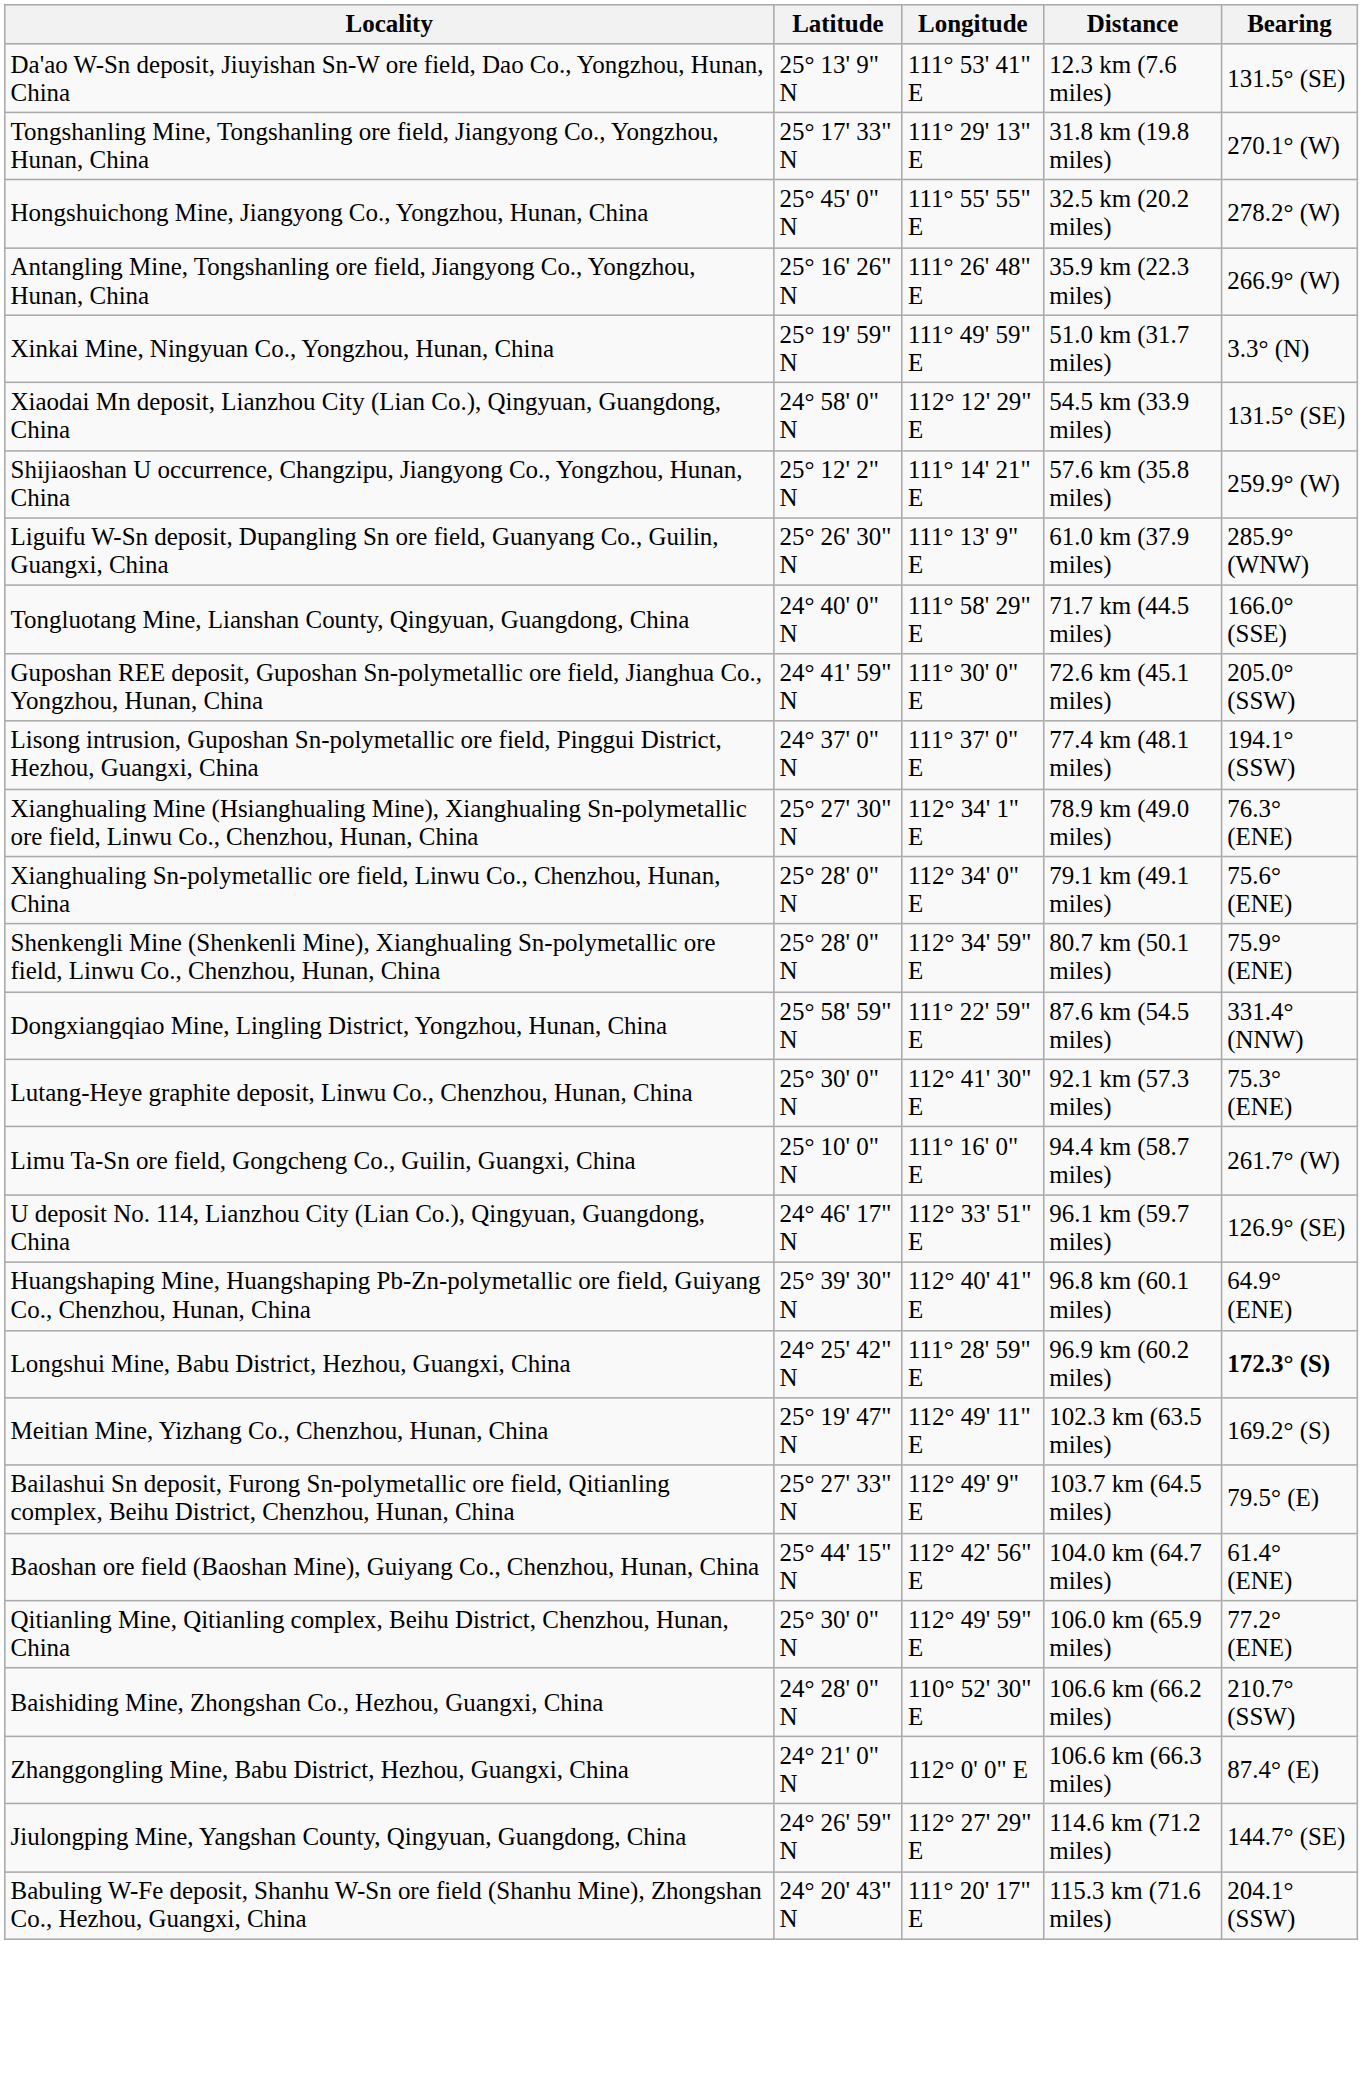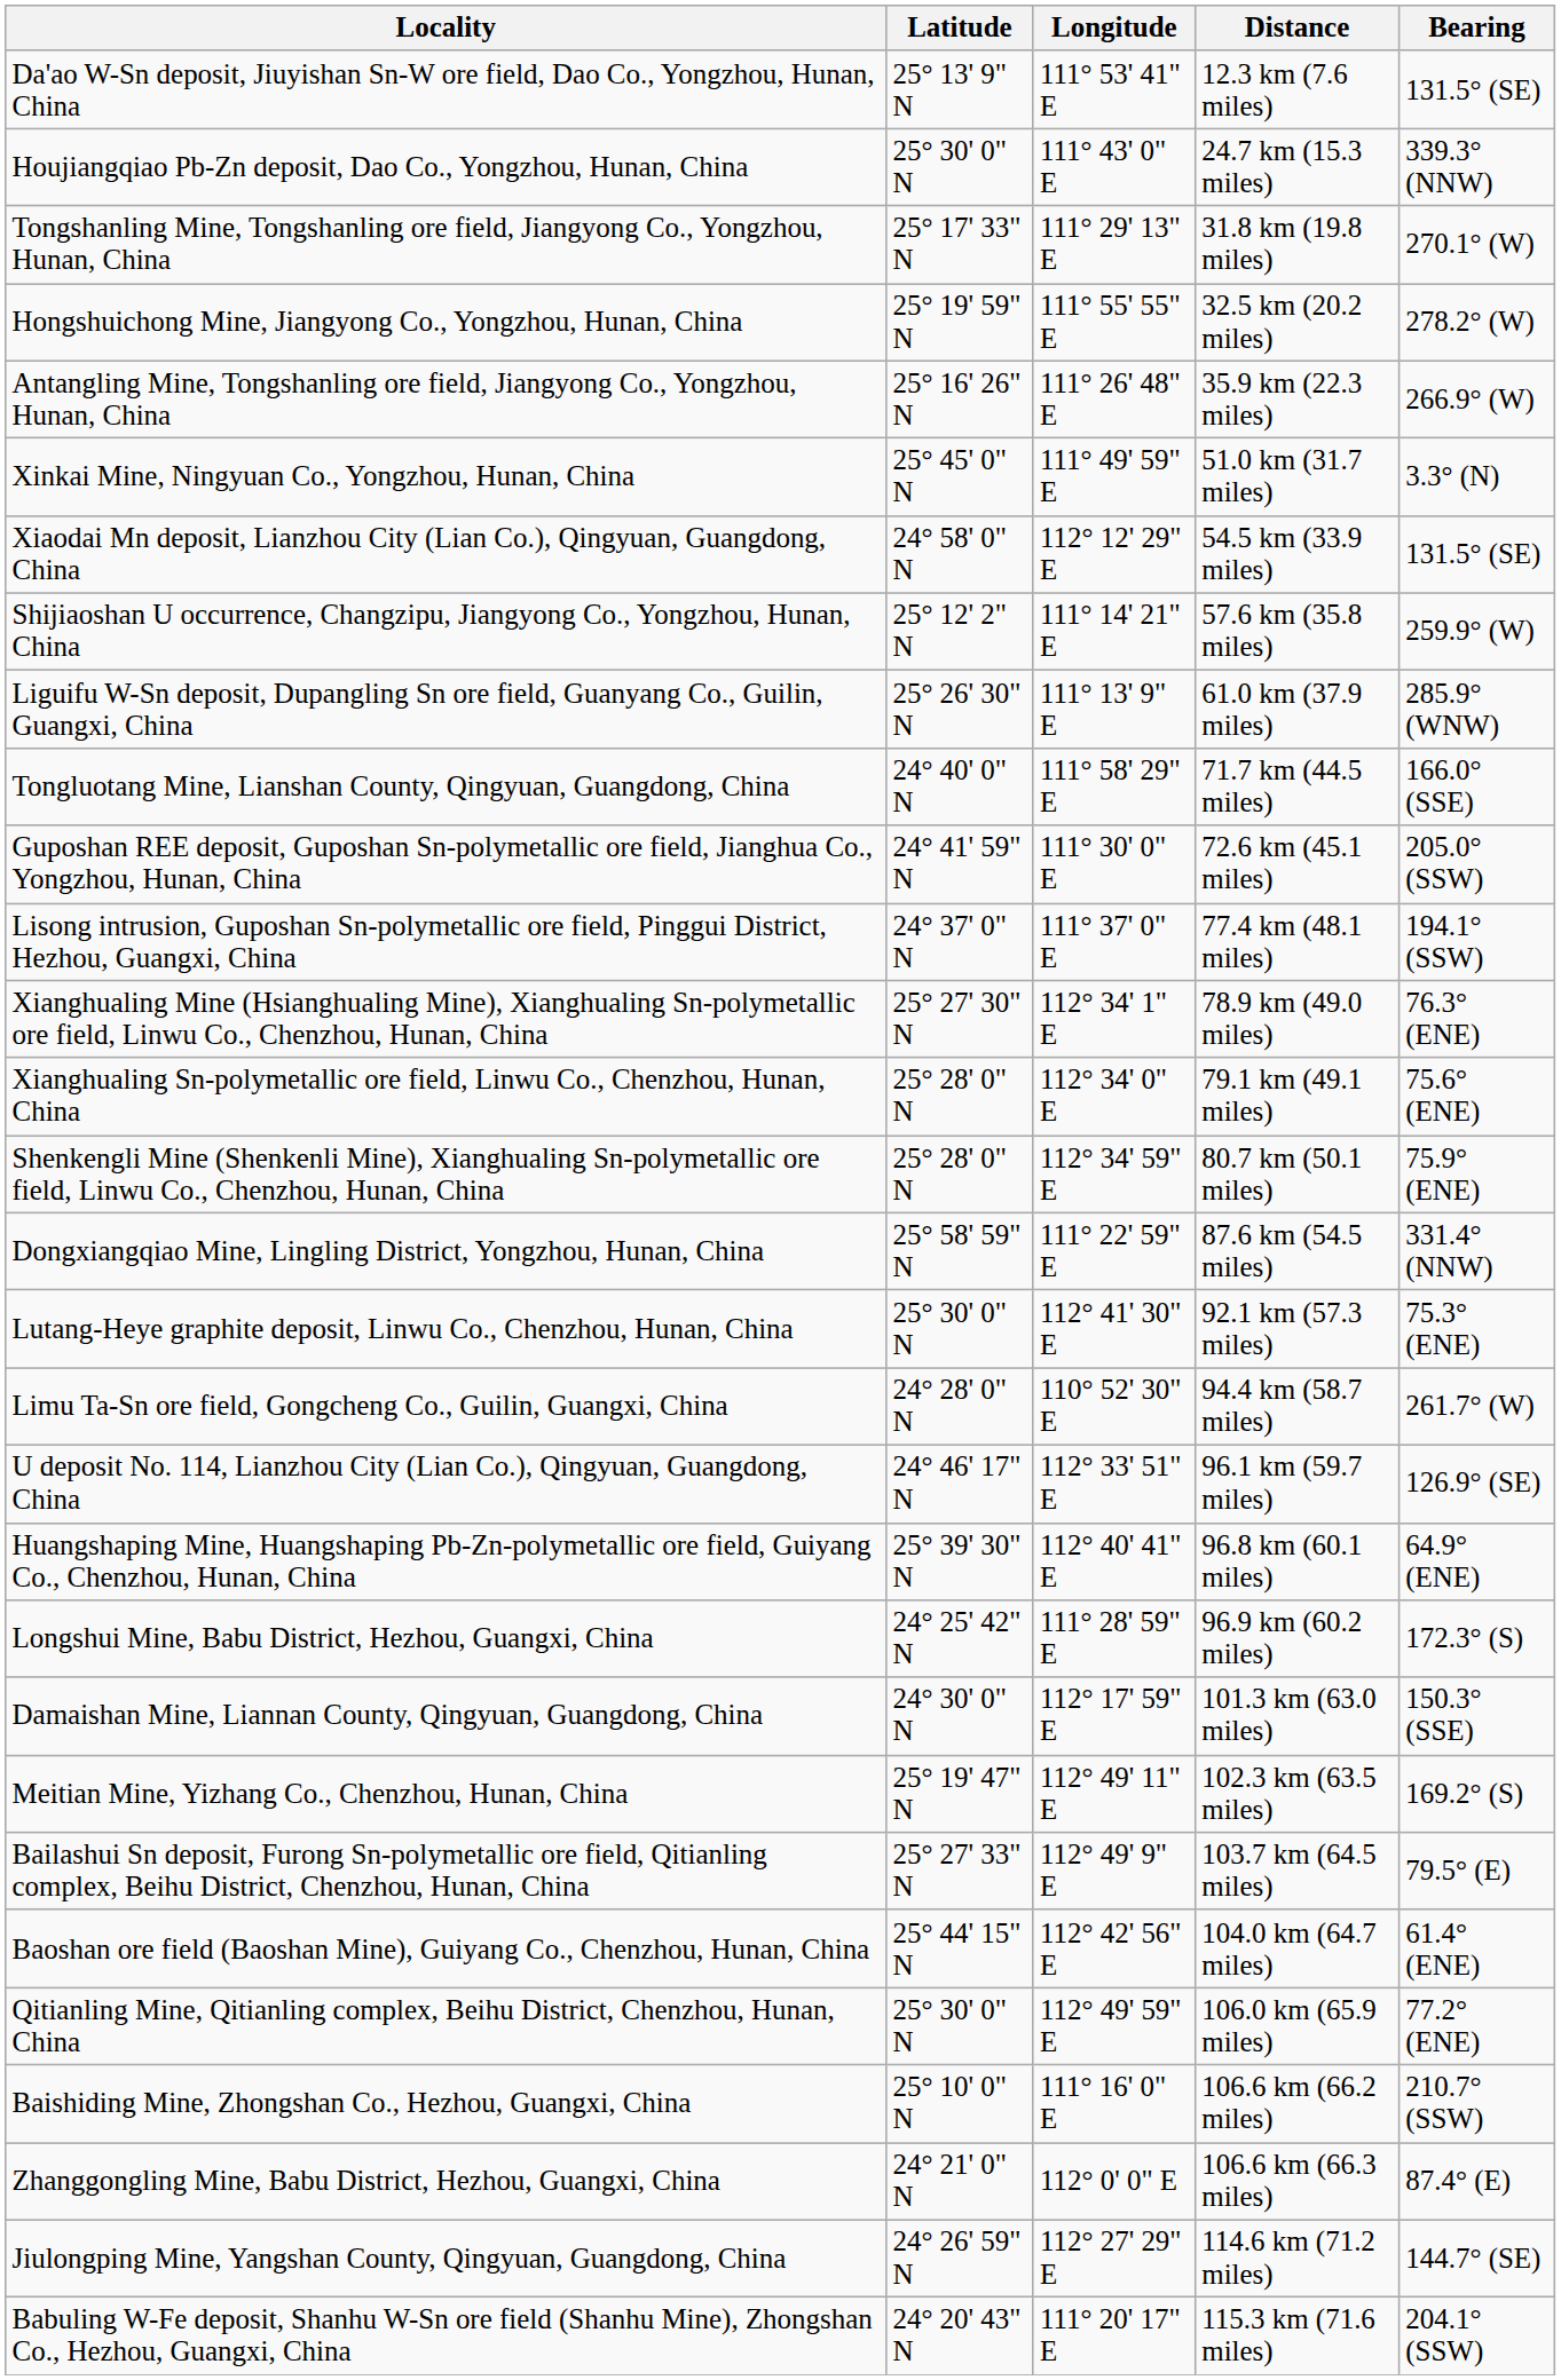+ row: Houjiangqiao Pb-Zn deposit, Dao Co., Yongzhou, Hunan, China | 25° 30' 0" N | 111° 43' 0" E | 24.7 km (15.3 miles) | 339.3° (NNW)
Hongshuichong Mine, Jiangyong Co., Yongzhou, Hunan, China | Latitude: 25° 45' 0" N -> 25° 19' 59" N
Xinkai Mine, Ningyuan Co., Yongzhou, Hunan, China | Latitude: 25° 19' 59" N -> 25° 45' 0" N
Limu Ta-Sn ore field, Gongcheng Co., Guilin, Guangxi, China | Latitude: 25° 10' 0" N -> 24° 28' 0" N
Limu Ta-Sn ore field, Gongcheng Co., Guilin, Guangxi, China | Longitude: 111° 16' 0" E -> 110° 52' 30" E
Longshui Mine, Babu District, Hezhou, Guangxi, China | Bearing: bold -> normal
+ row: Damaishan Mine, Liannan County, Qingyuan, Guangdong, China | 24° 30' 0" N | 112° 17' 59" E | 101.3 km (63.0 miles) | 150.3° (SSE)
Baishiding Mine, Zhongshan Co., Hezhou, Guangxi, China | Latitude: 24° 28' 0" N -> 25° 10' 0" N
Baishiding Mine, Zhongshan Co., Hezhou, Guangxi, China | Longitude: 110° 52' 30" E -> 111° 16' 0" E
